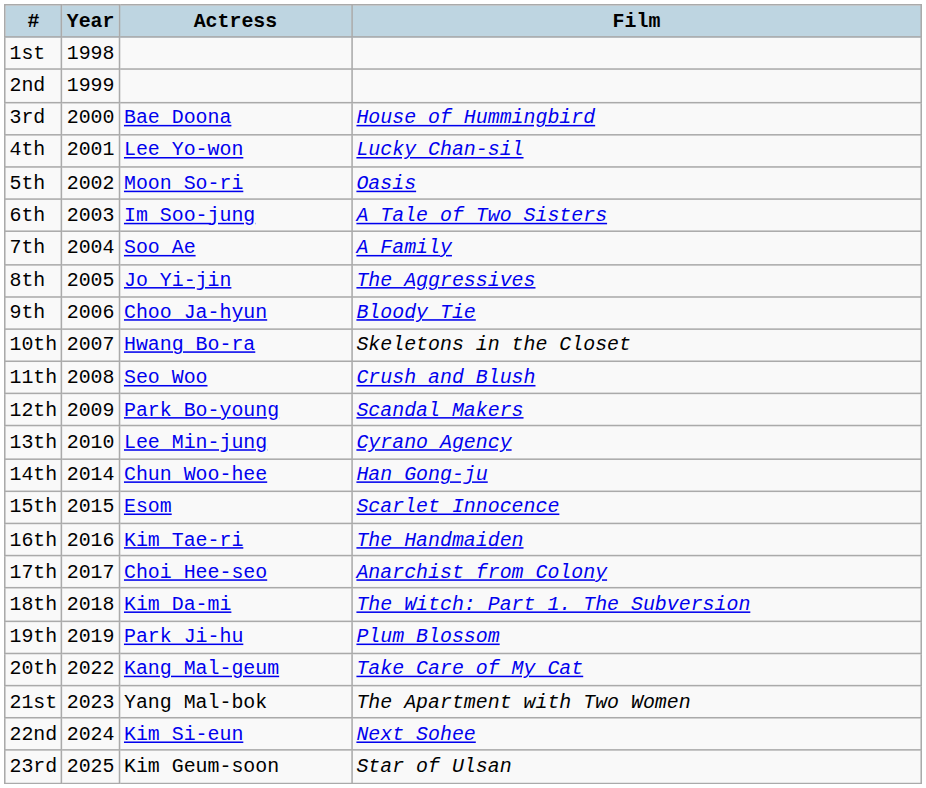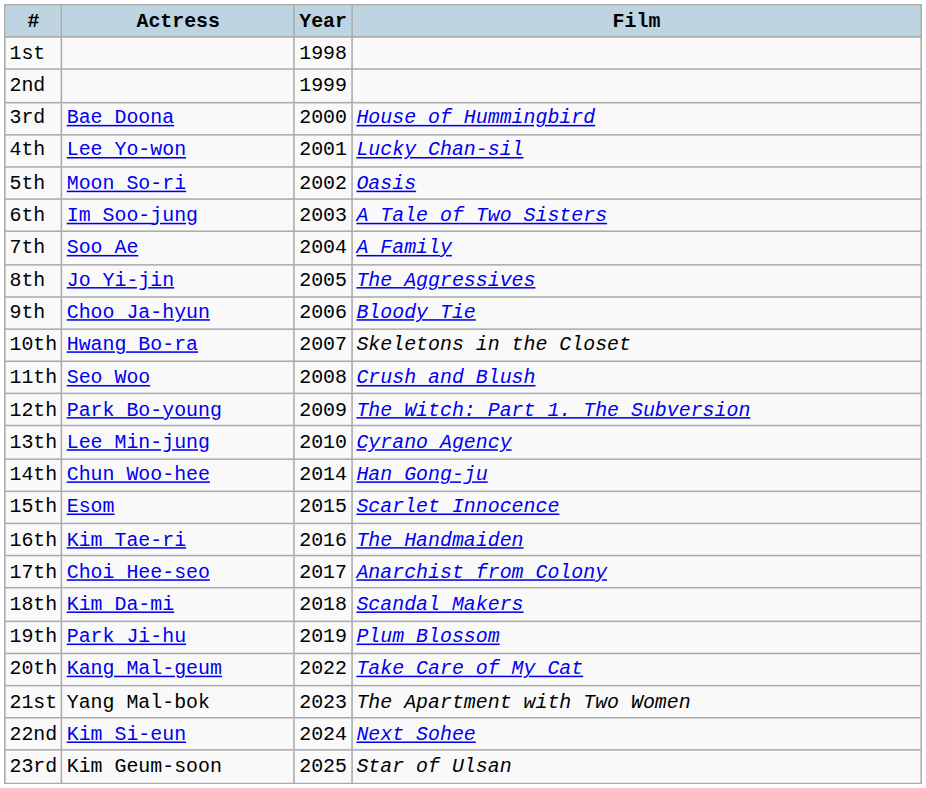columns swapped: Year <-> Actress
12th | Film: Scandal Makers -> The Witch: Part 1. The Subversion
18th | Film: The Witch: Part 1. The Subversion -> Scandal Makers
